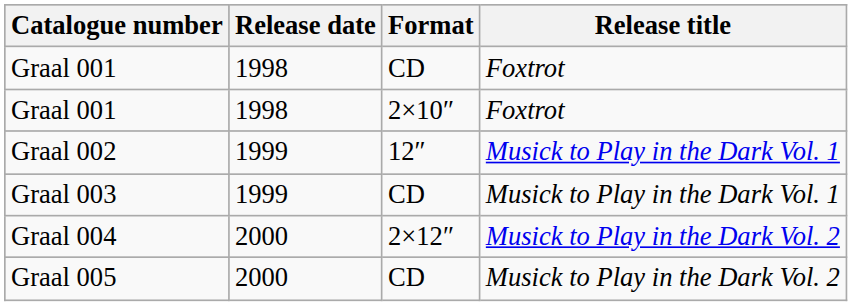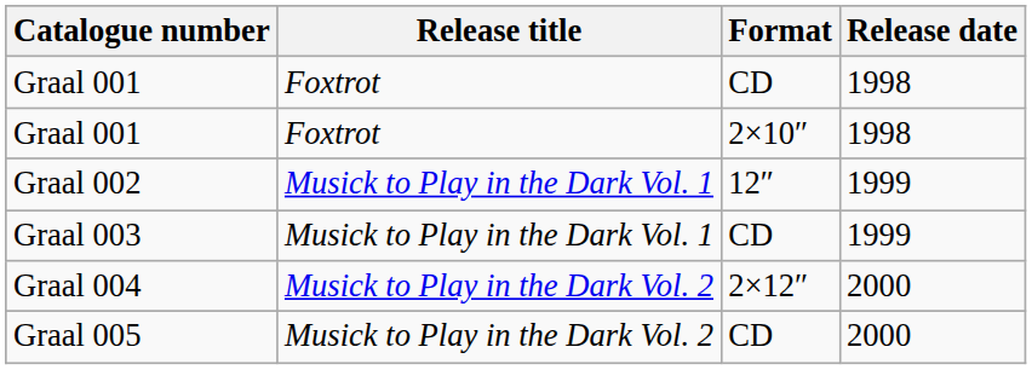columns swapped: Release title <-> Release date
